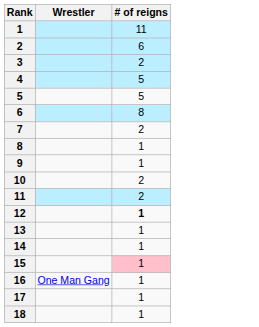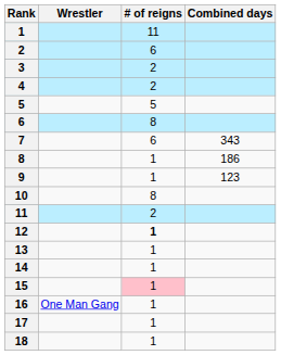+ column: Combined days | 343 | 186 | 123
4 | # of reigns: 5 -> 2
7 | # of reigns: 2 -> 6
10 | # of reigns: 2 -> 8
